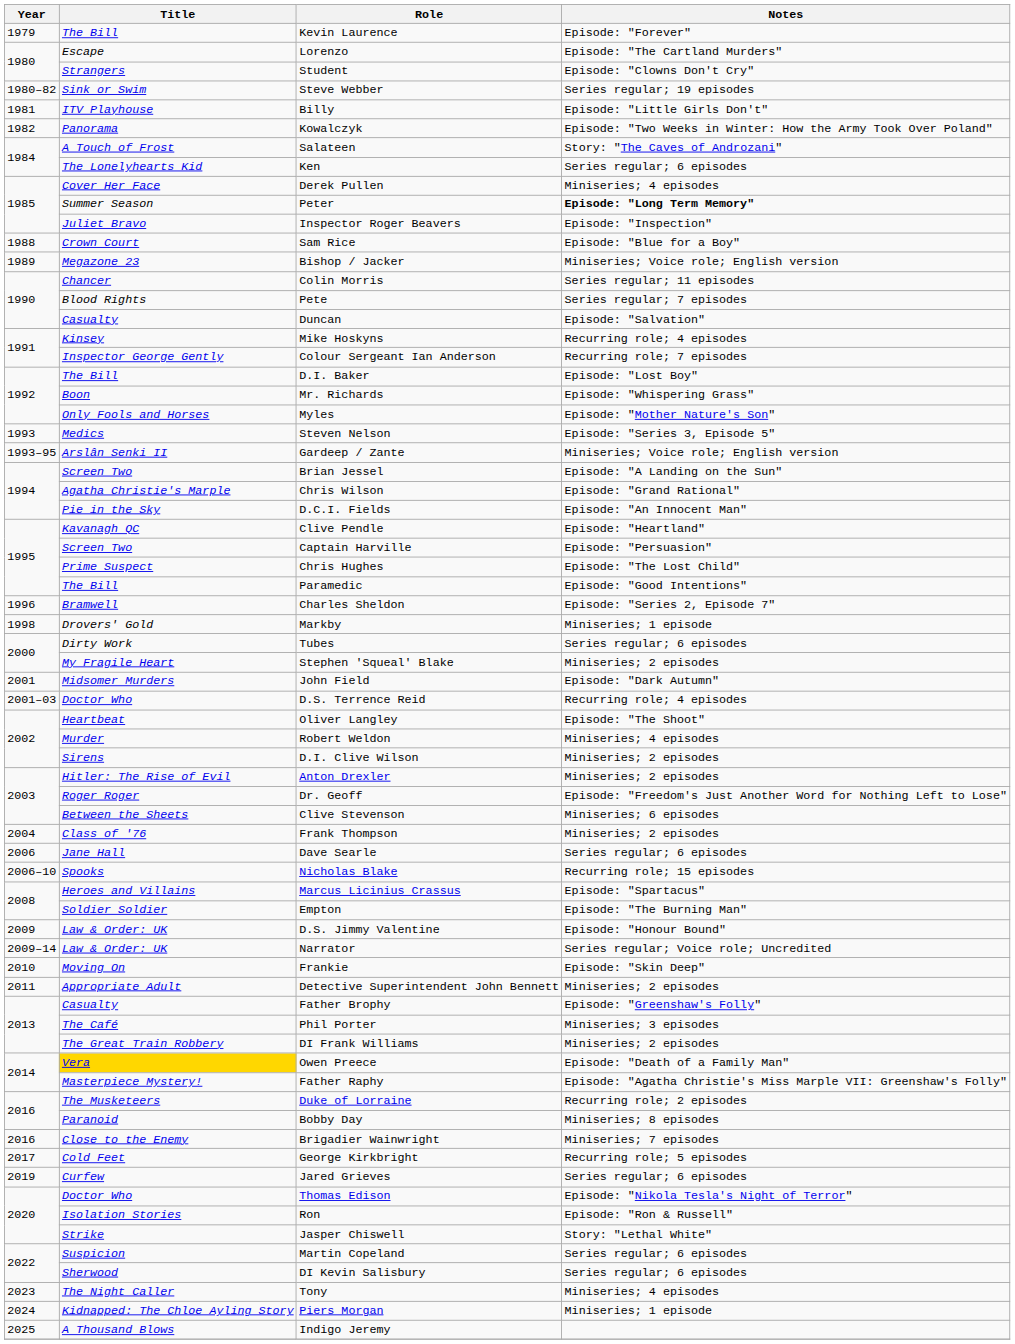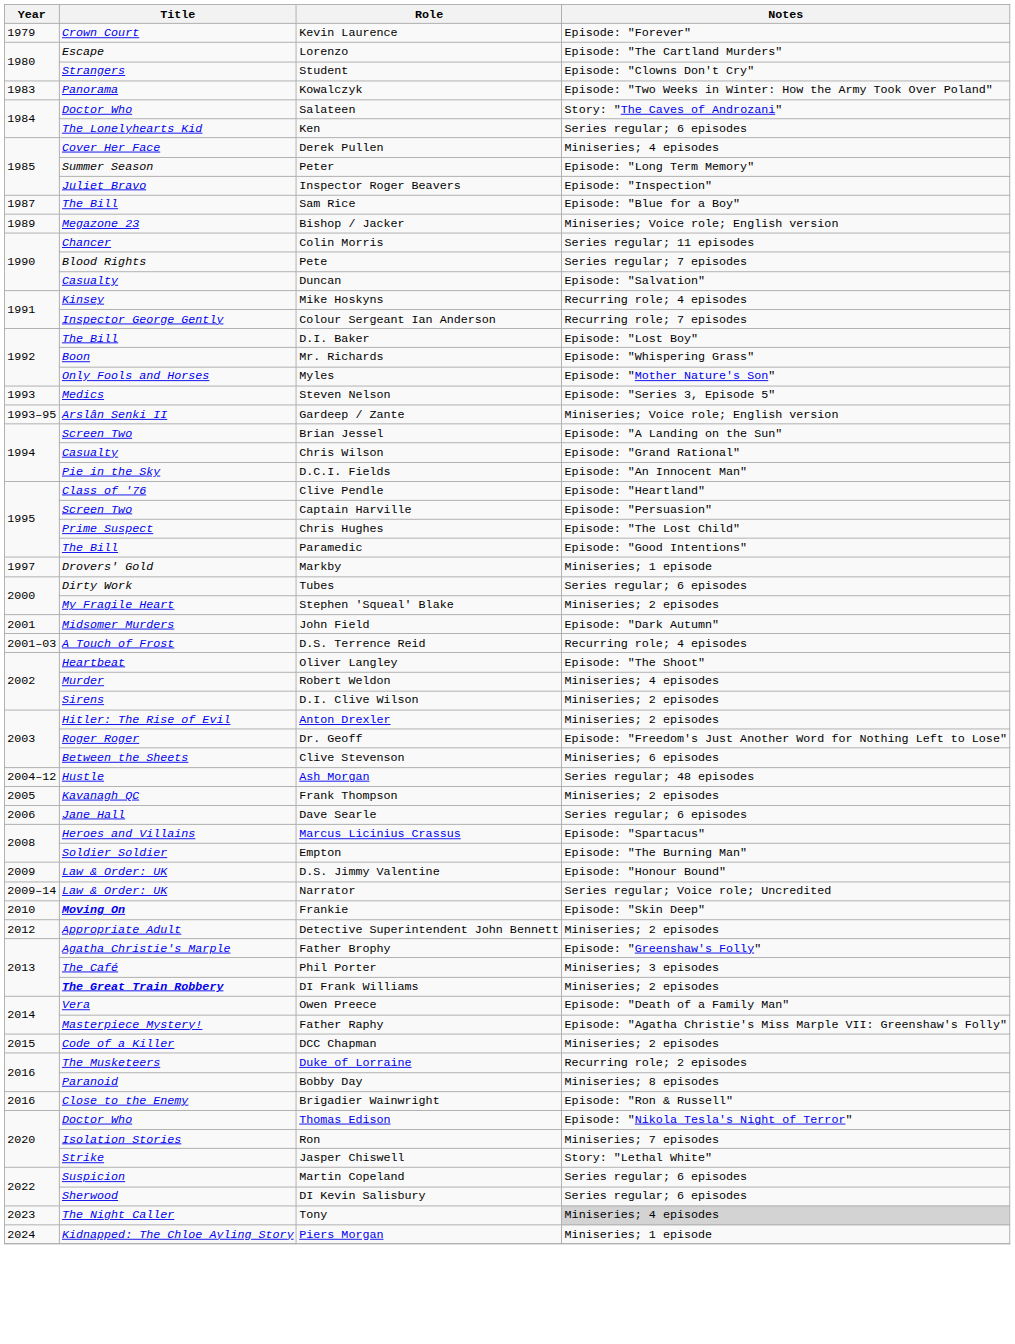Kevin Laurence | Title: The Bill -> Crown Court
- row: 1980–82 | Sink or Swim | Steve Webber | Series regular; 19 episodes
- row: 1981 | ITV Playhouse | Billy | Episode: "Little Girls Don't"
Kowalczyk | Year: 1982 -> 1983
Salateen | Title: A Touch of Frost -> Doctor Who
Peter | Notes: bold -> normal
Sam Rice | Year: 1988 -> 1987
Sam Rice | Title: Crown Court -> The Bill
Chris Wilson | Title: Agatha Christie's Marple -> Casualty
Clive Pendle | Title: Kavanagh QC -> Class of '76
- row: 1996 | Bramwell | Charles Sheldon | Episode: "Series 2, Episode 7"
Markby | Year: 1998 -> 1997
D.S. Terrence Reid | Title: Doctor Who -> A Touch of Frost
+ row: 2004–12 | Hustle | Ash Morgan | Series regular; 48 episodes
Frank Thompson | Year: 2004 -> 2005
Frank Thompson | Title: Class of '76 -> Kavanagh QC
- row: 2006–10 | Spooks | Nicholas Blake | Recurring role; 15 episodes
Frankie | Title: normal -> bold
Detective Superintendent John Bennett | Year: 2011 -> 2012
Father Brophy | Title: Casualty -> Agatha Christie's Marple
DI Frank Williams | Title: normal -> bold
Owen Preece | Title: gold background -> no background
+ row: 2015 | Code of a Killer | DCC Chapman | Miniseries; 2 episodes
Brigadier Wainwright | Notes: Miniseries; 7 episodes -> Episode: "Ron & Russell"
- row: 2017 | Cold Feet | George Kirkbright | Recurring role; 5 episodes
- row: 2019 | Curfew | Jared Grieves | Series regular; 6 episodes
Ron | Notes: Episode: "Ron & Russell" -> Miniseries; 7 episodes
Tony | Notes: no background -> lightgrey background
- row: 2025 | A Thousand Blows | Indigo Jeremy
